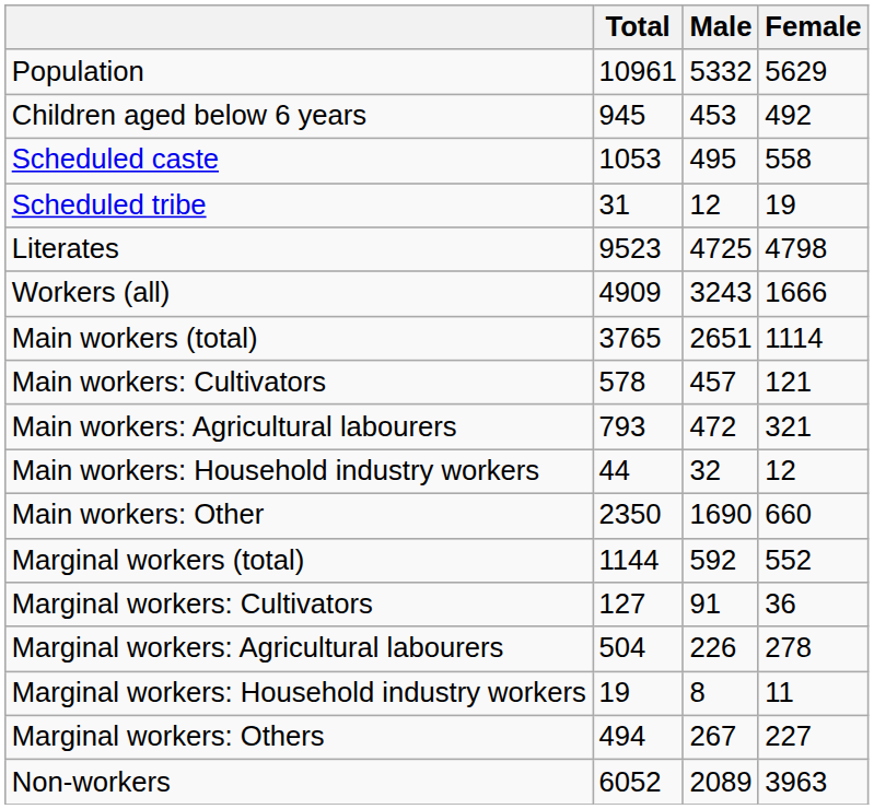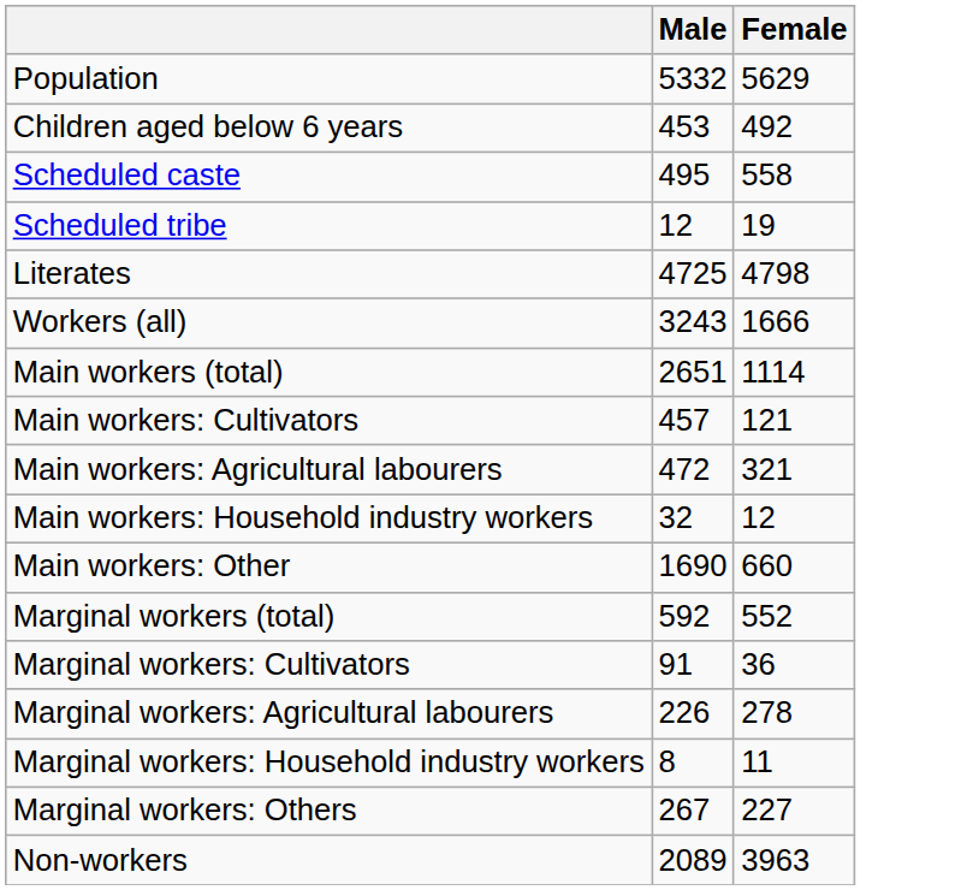- column: Total | 10961 | 945 | 1053 | 31 | 9523 | 4909 | 3765 | 578 | 793 | 44 | 2350 | 1144 | 127 | 504 | 19 | 494 | 6052
